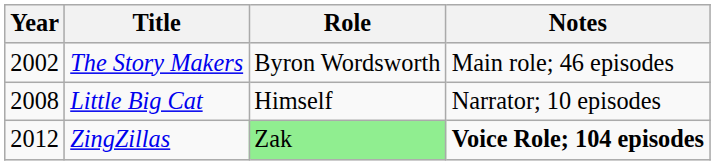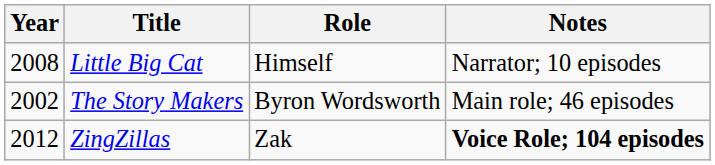rows swapped: The Story Makers <-> Little Big Cat
ZingZillas | Role: lightgreen background -> no background
